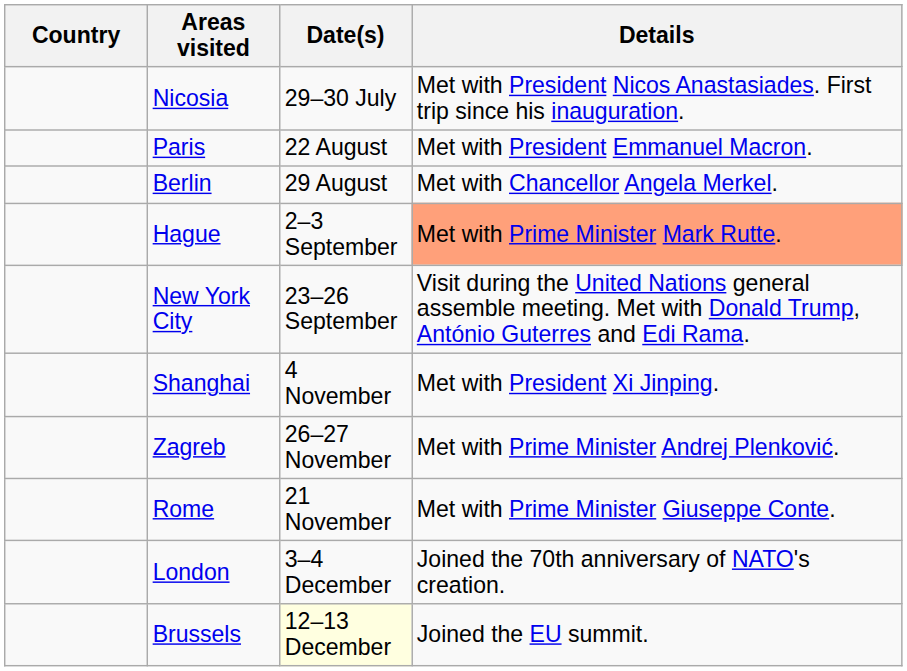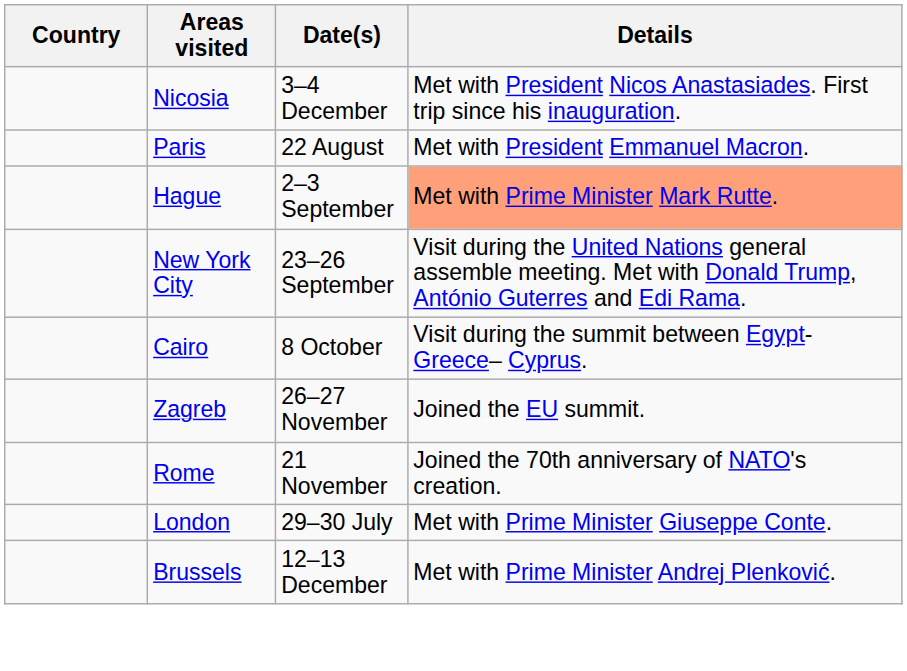Nicosia | Date(s): 29–30 July -> 3–4 December
- row: Berlin | 29 August | Met with Chancellor Angela Merkel.
+ row: Cairo | 8 October | Visit during the summit between Egypt- Greece– Cyprus.
- row: Shanghai | 4 November | Met with President Xi Jinping.
Zagreb | Details: Met with Prime Minister Andrej Plenković. -> Joined the EU summit.
Rome | Details: Met with Prime Minister Giuseppe Conte. -> Joined the 70th anniversary of NATO's creation.
London | Date(s): 3–4 December -> 29–30 July
London | Details: Joined the 70th anniversary of NATO's creation. -> Met with Prime Minister Giuseppe Conte.
Brussels | Date(s): lightyellow background -> no background
Brussels | Details: Joined the EU summit. -> Met with Prime Minister Andrej Plenković.
